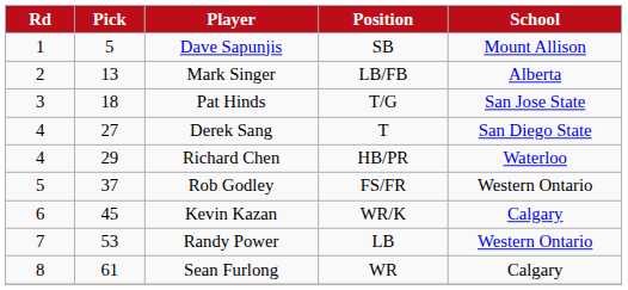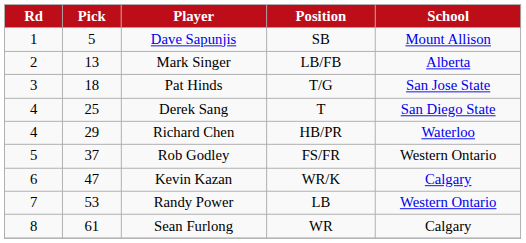Derek Sang | Pick: 27 -> 25
Kevin Kazan | Pick: 45 -> 47
